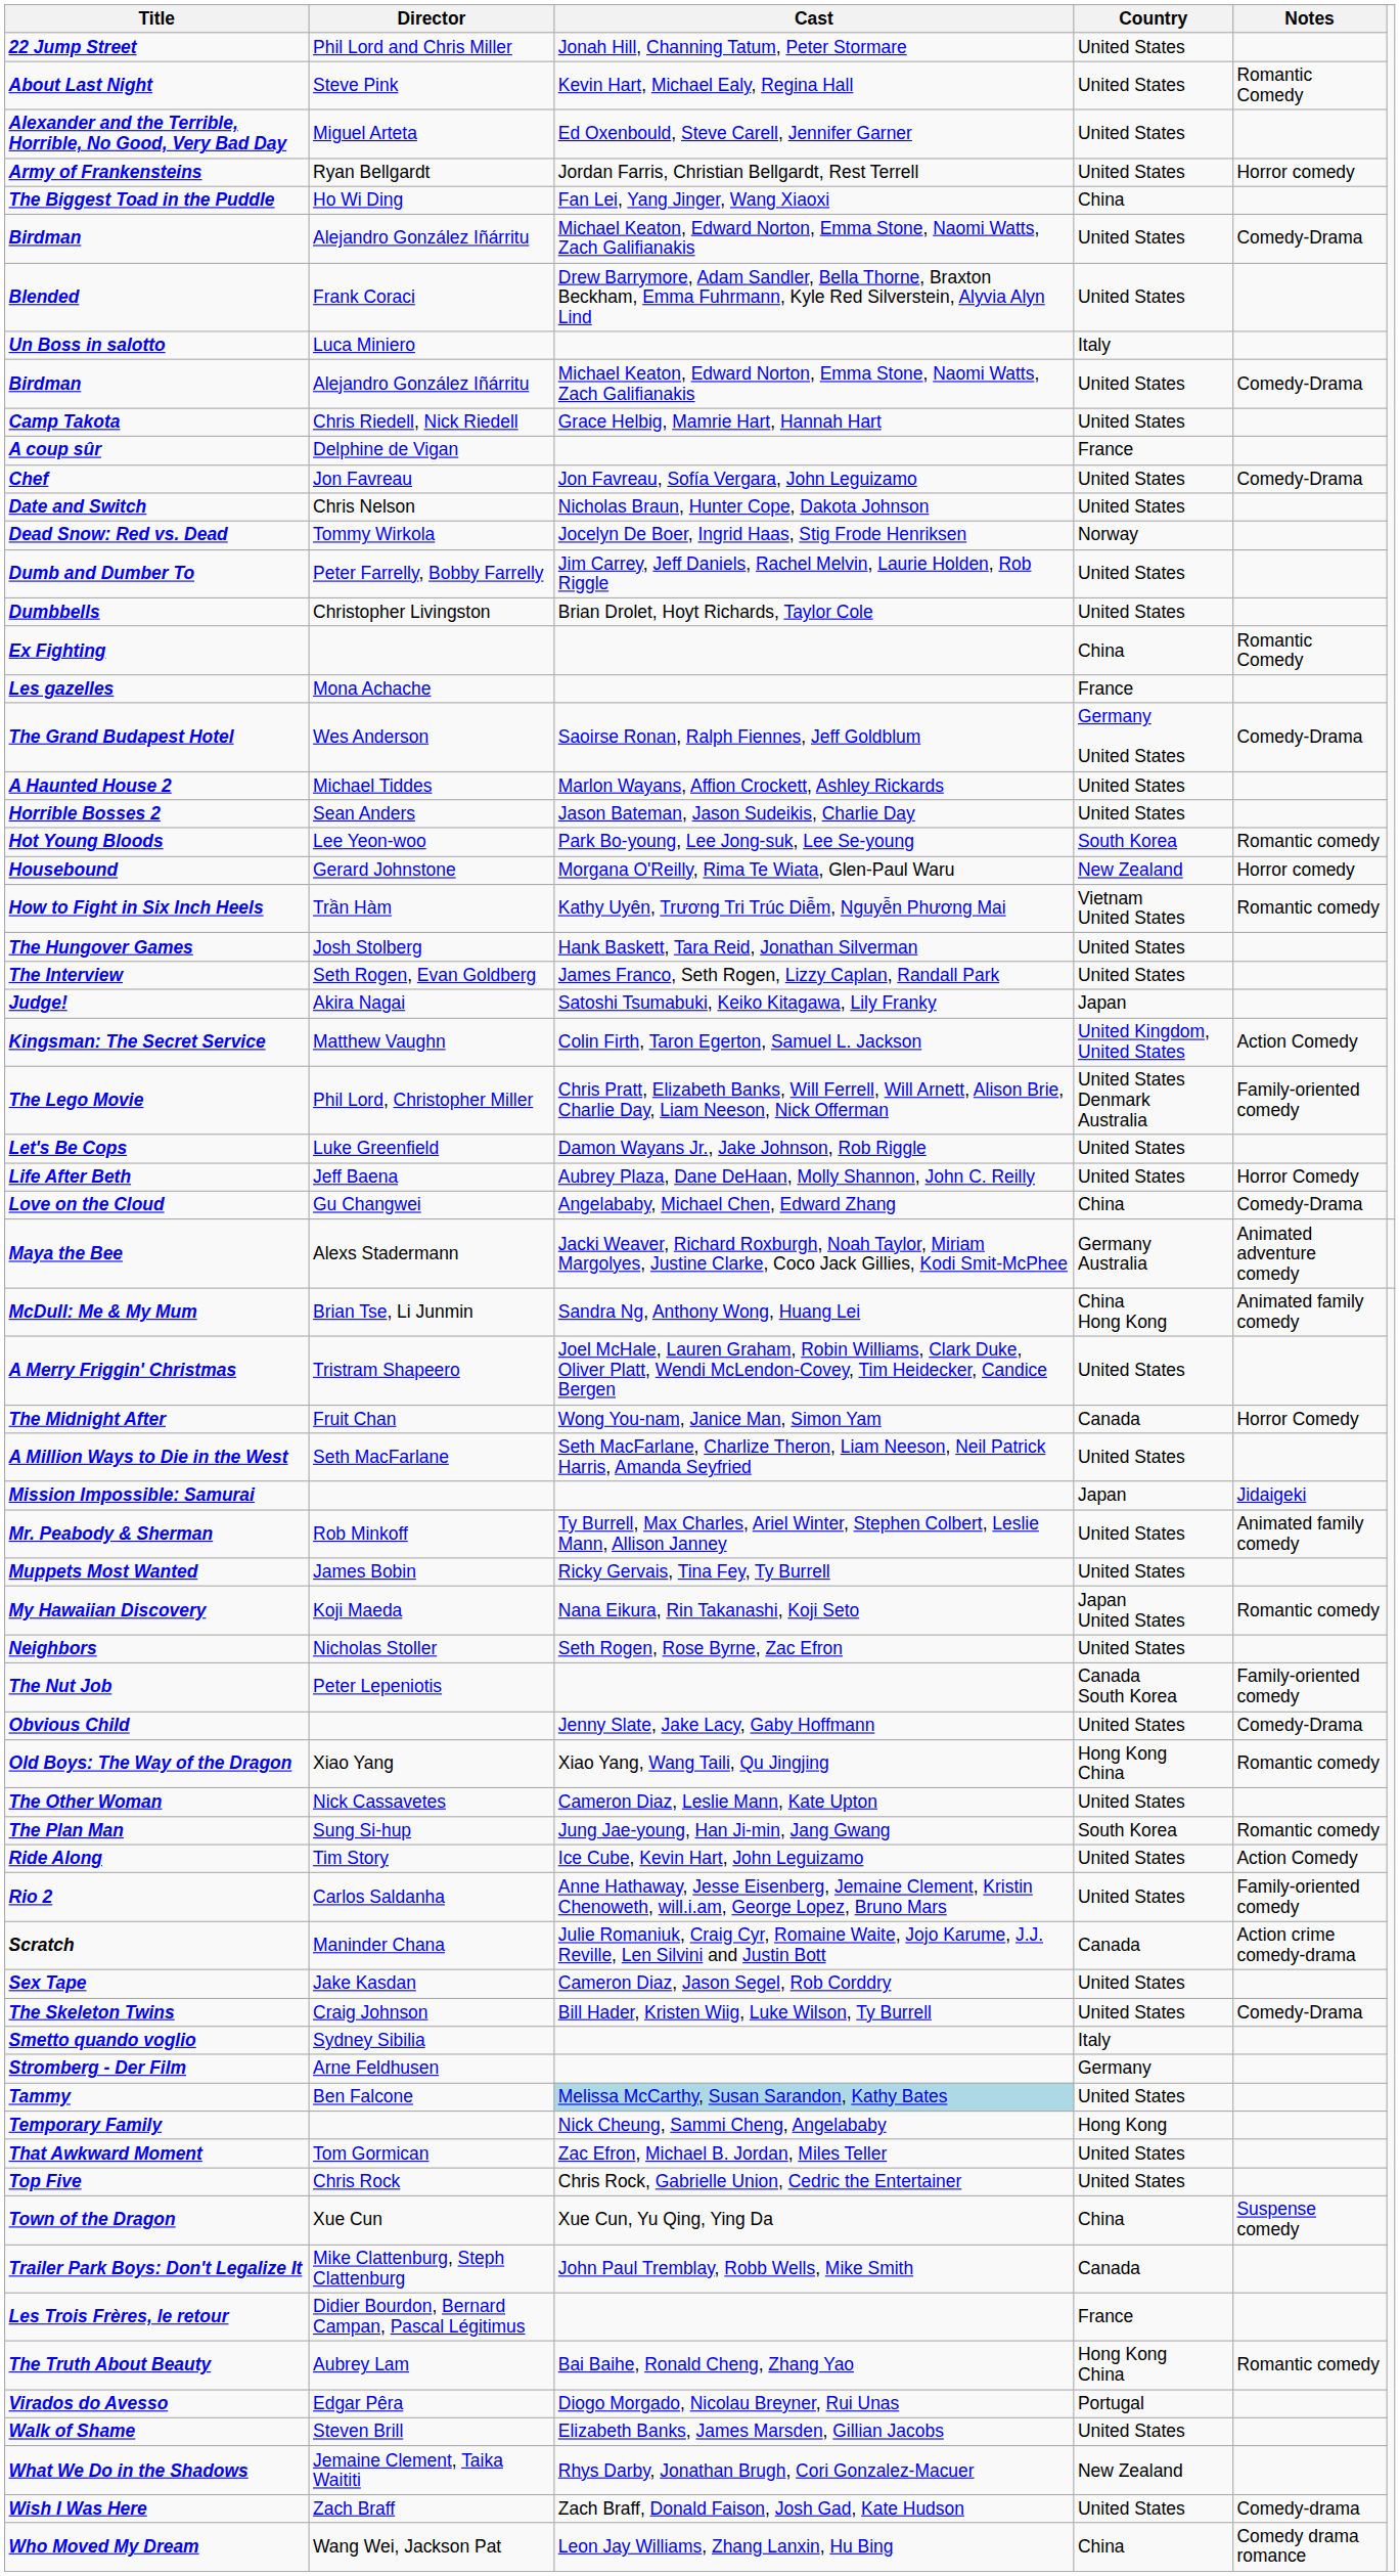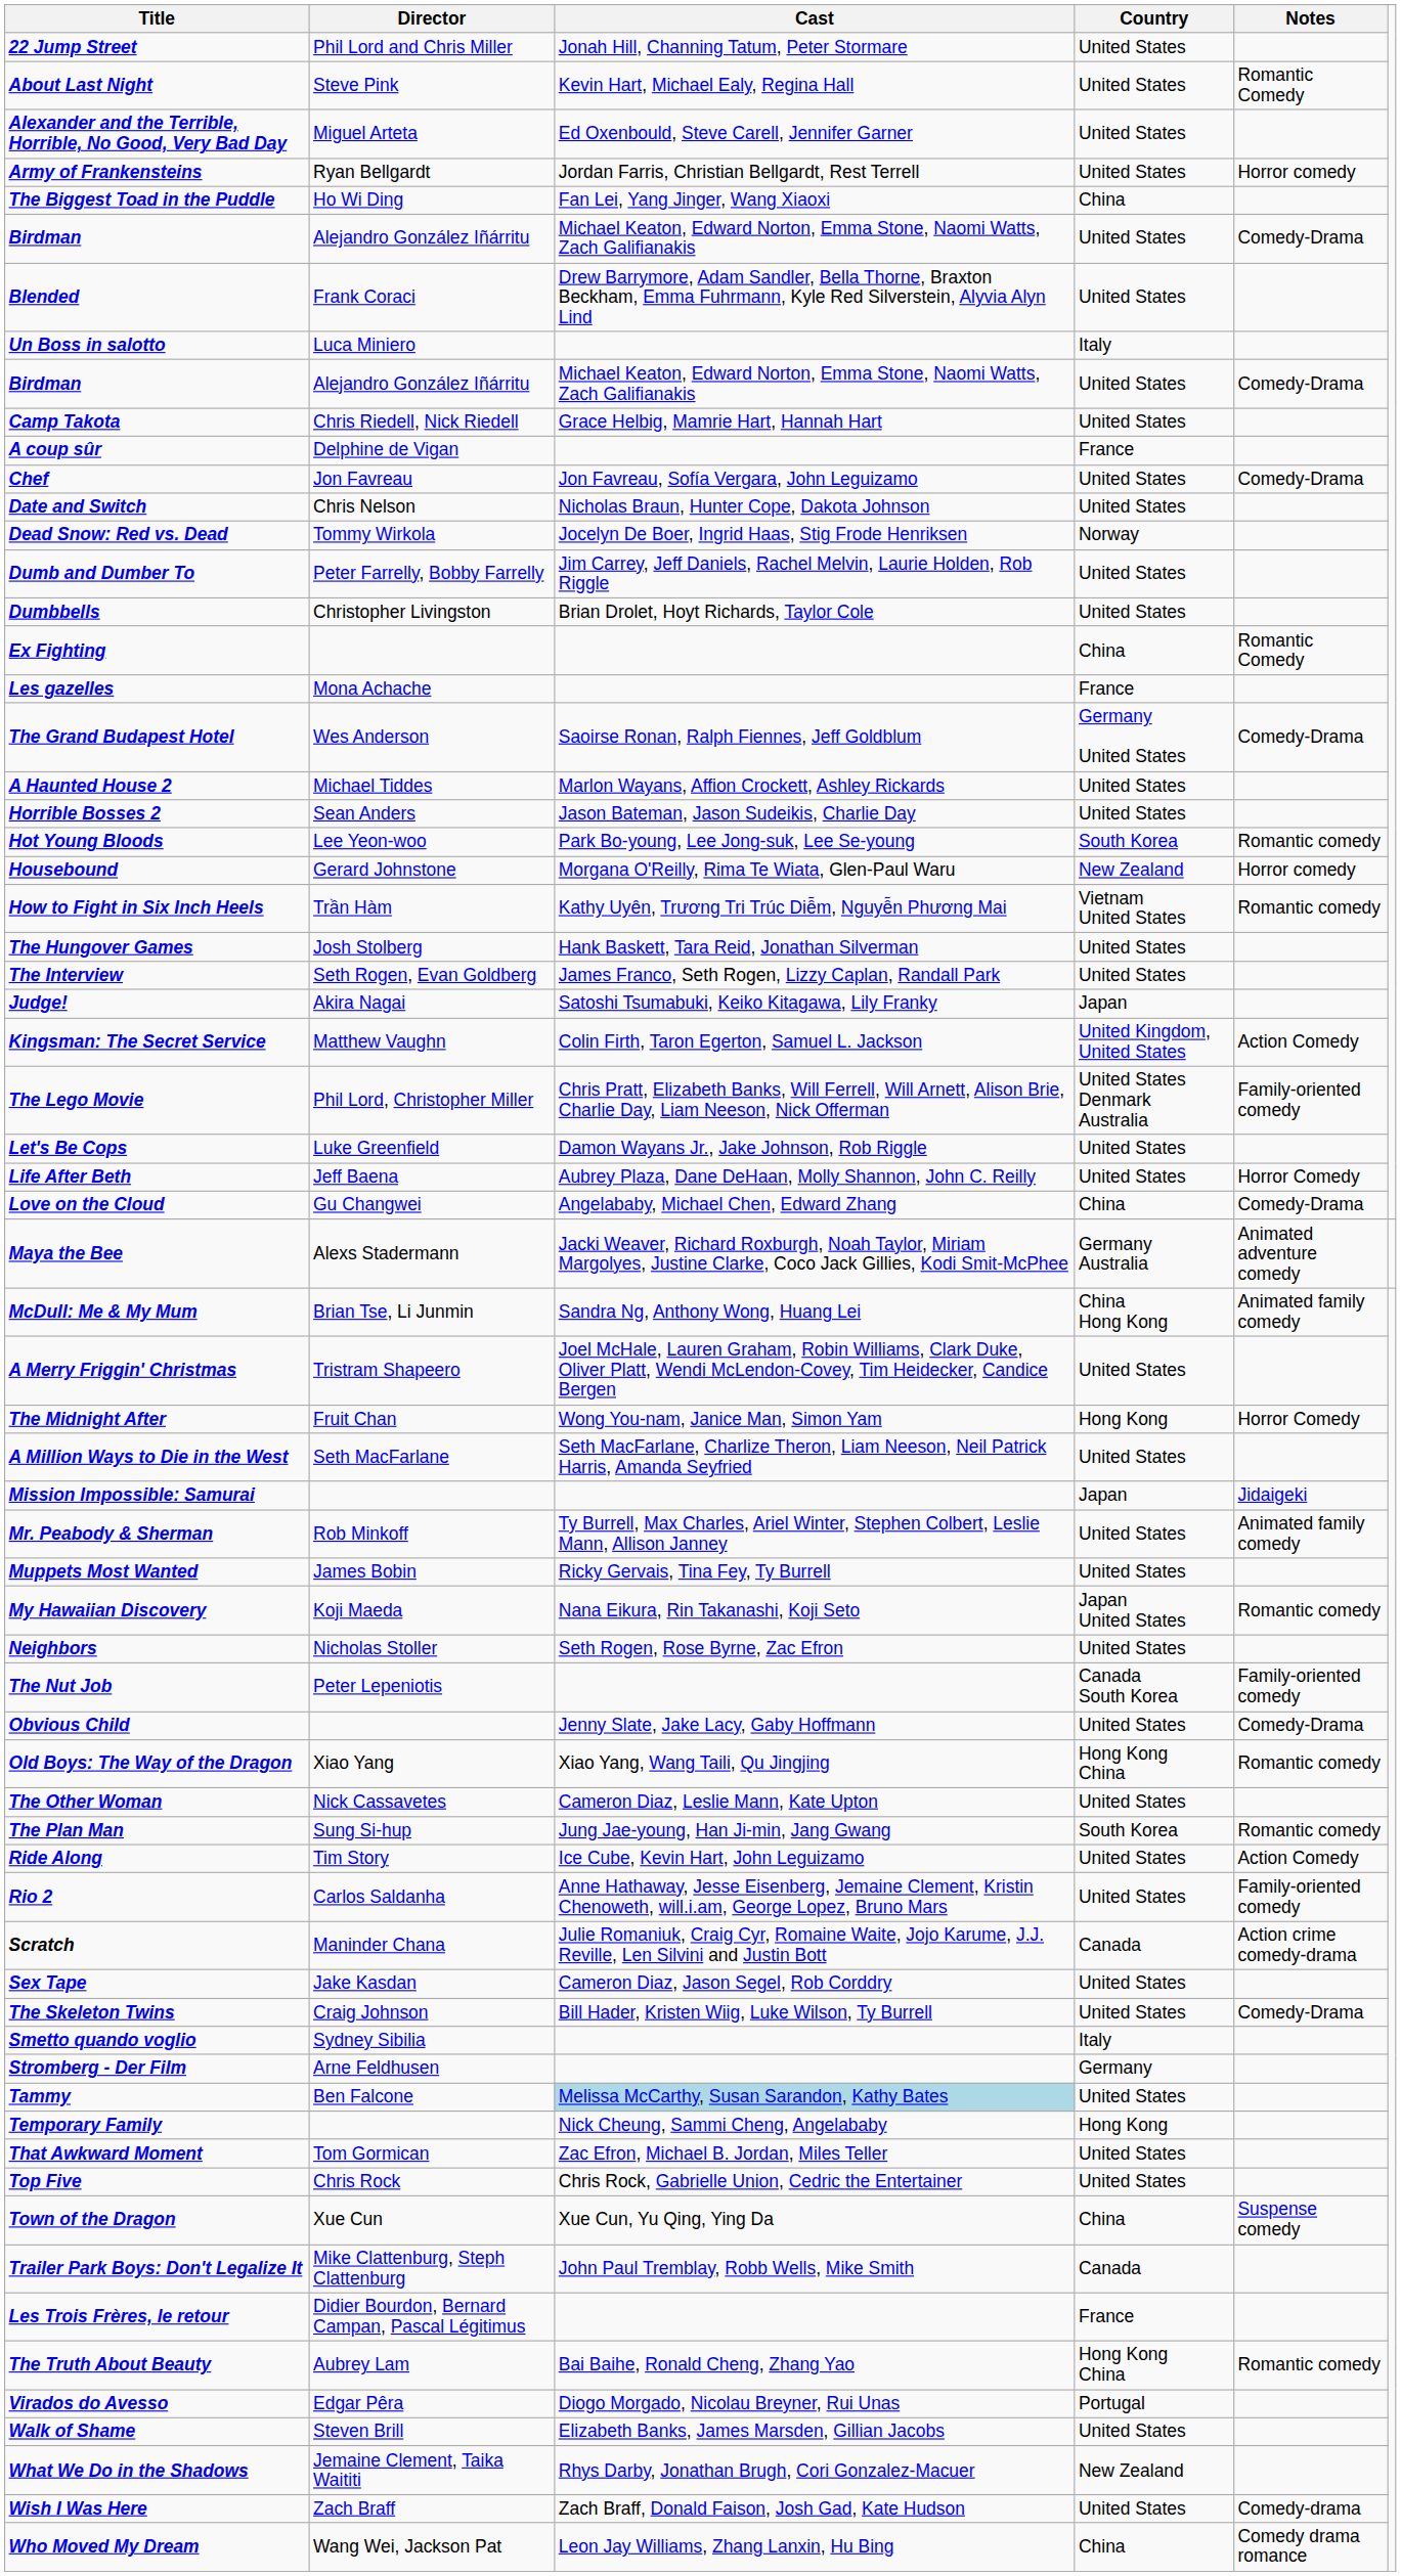The Midnight After | Country: Canada -> Hong Kong
